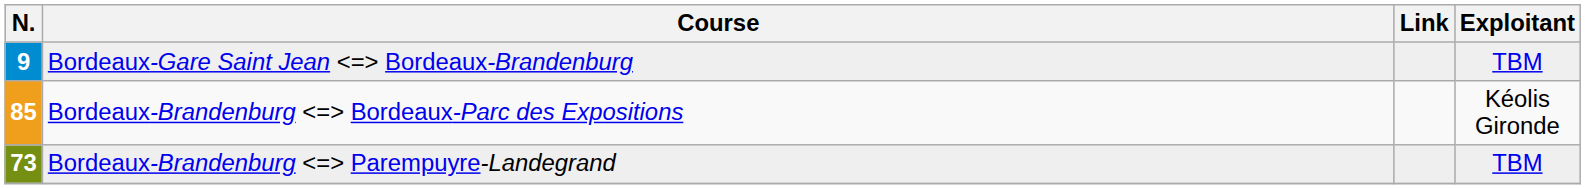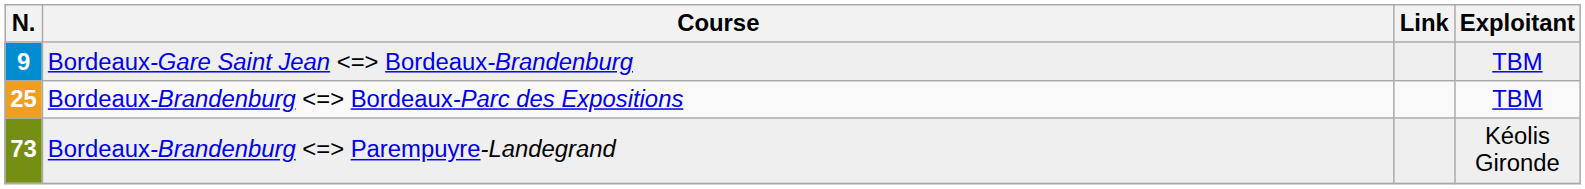Bordeaux-Brandenburg Bordeaux-Parc des Expositions | N.: 85 -> 25
Bordeaux-Brandenburg Bordeaux-Parc des Expositions | Exploitant: Kéolis Gironde -> TBM
Bordeaux-Brandenburg Parempuyre-Landegrand | Exploitant: TBM -> Kéolis Gironde
